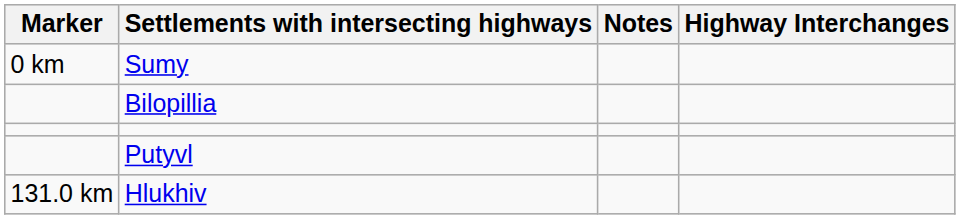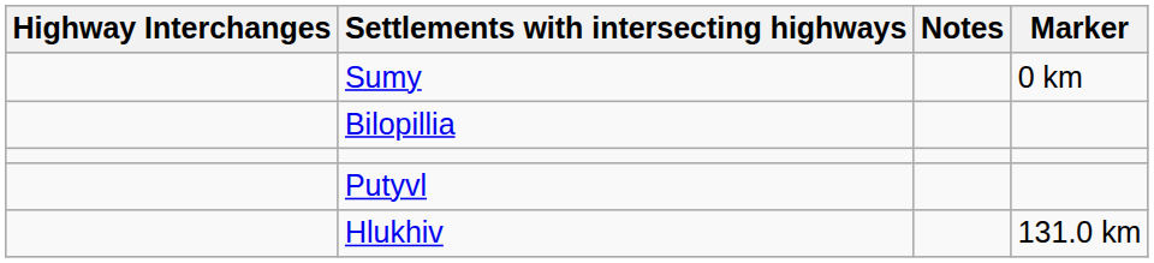columns swapped: Marker <-> Highway Interchanges
